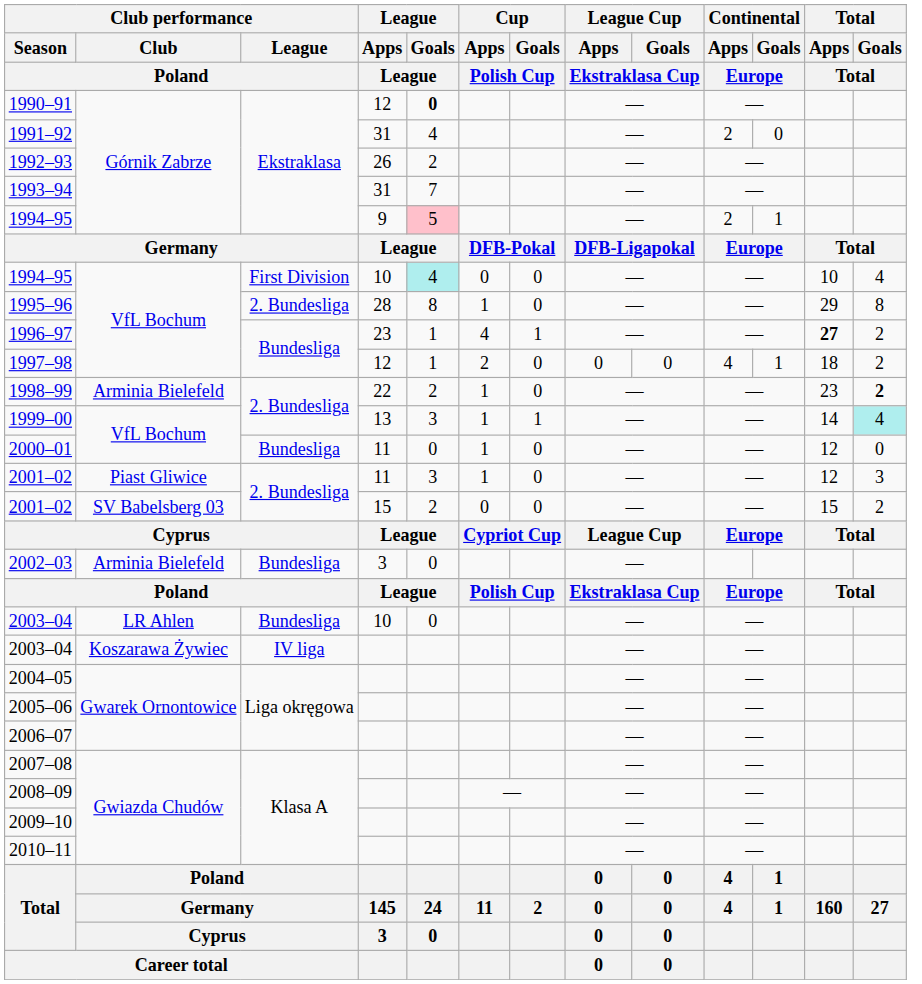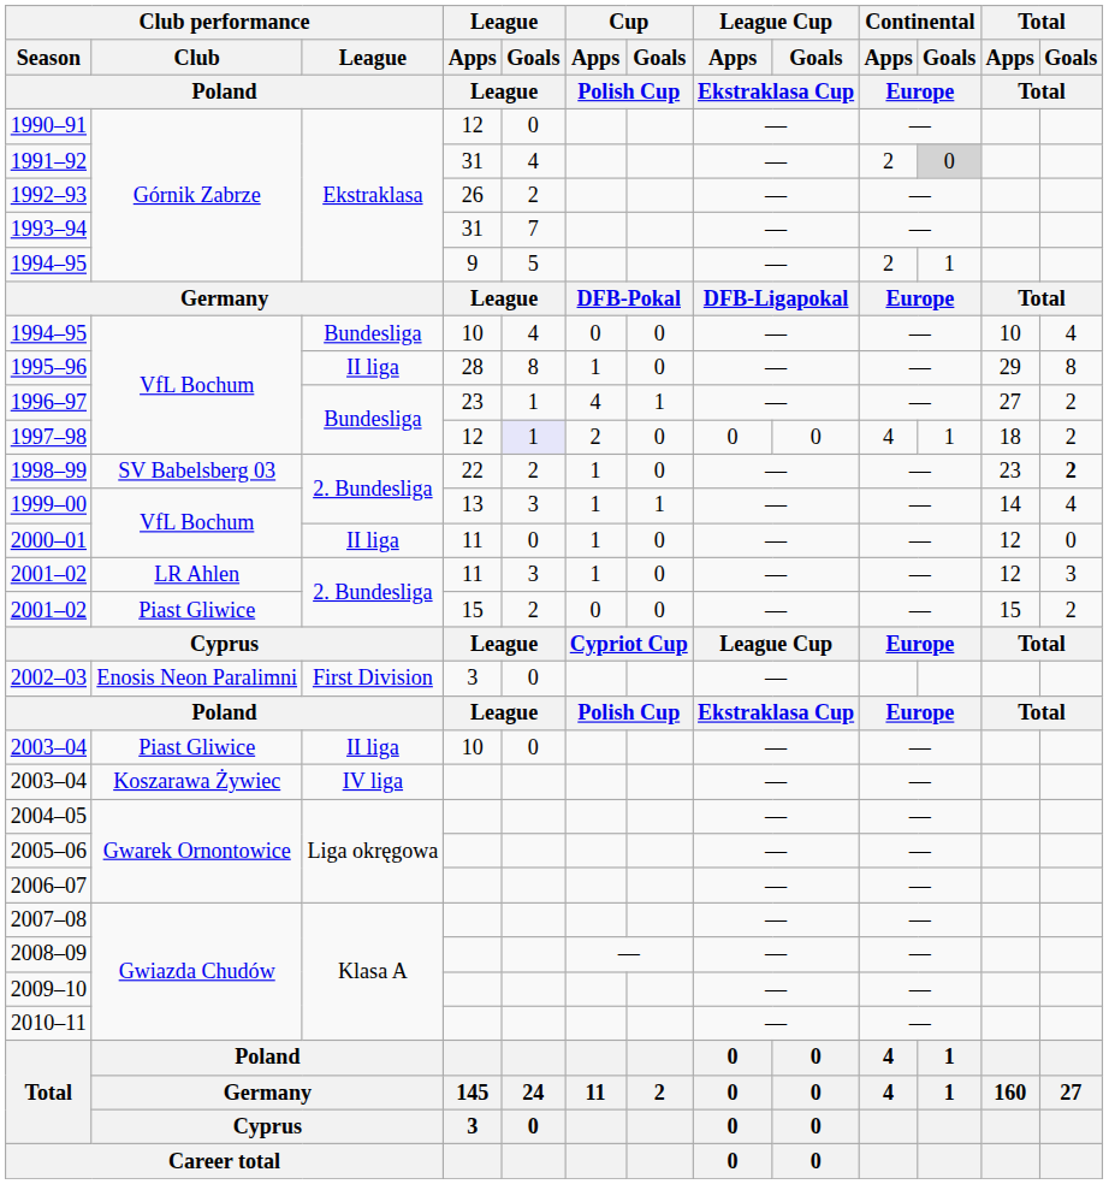1990–91 | League / Goals / League: bold -> normal
1991–92 | Continental / Goals / Europe: no background -> lightgrey background
1994–95 / 9 | League / Goals / League: pink background -> no background
1994–95 / 10 | Club performance / League / Poland: First Division -> Bundesliga
1994–95 / 10 | League / Goals / League: paleturquoise background -> no background
1995–96 | Club performance / League / Poland: 2. Bundesliga -> II liga
1996–97 | Total / Apps / Total: bold -> normal
1997–98 | League / Goals / League: no background -> lavender background
1998–99 | Club performance / Club / Poland: Arminia Bielefeld -> SV Babelsberg 03
1999–00 | Total / Goals / Total: paleturquoise background -> no background
2000–01 | Club performance / League / Poland: Bundesliga -> II liga
2001–02 / 11 | Club performance / Club / Poland: Piast Gliwice -> LR Ahlen
2001–02 / 15 | Club performance / Club / Poland: SV Babelsberg 03 -> Piast Gliwice
2002–03 | Club performance / Club / Poland: Arminia Bielefeld -> Enosis Neon Paralimni
2002–03 | Club performance / League / Poland: Bundesliga -> First Division
2003–04 / 10 | Club performance / Club / Poland: LR Ahlen -> Piast Gliwice
2003–04 / 10 | Club performance / League / Poland: Bundesliga -> II liga
